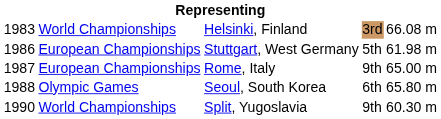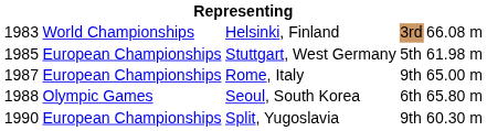Stuttgart, West Germany | column 1: 1986 -> 1985
Split, Yugoslavia | column 2: World Championships -> European Championships
